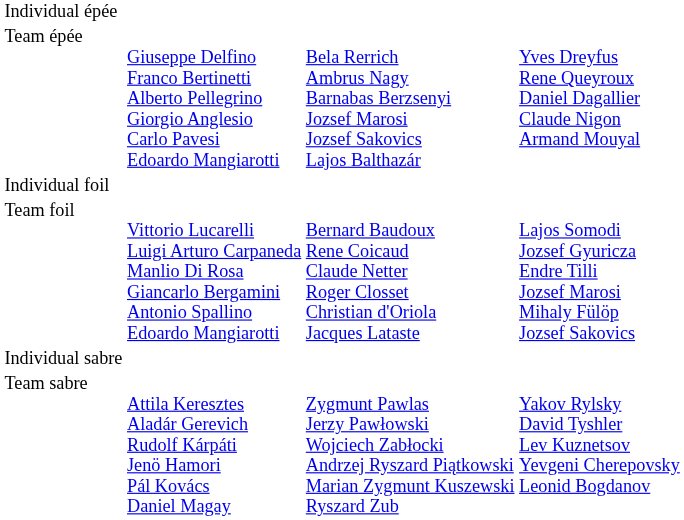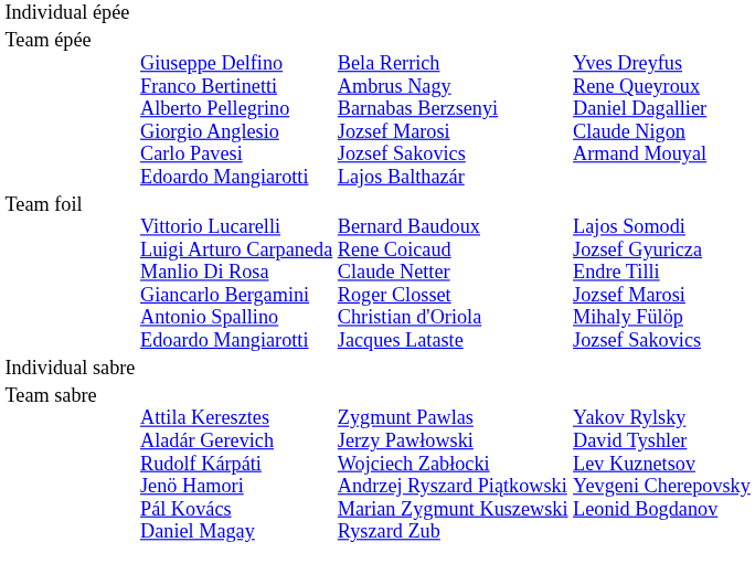- row: Individual foil
